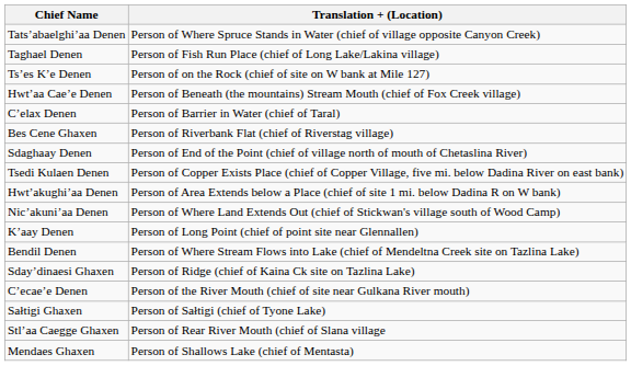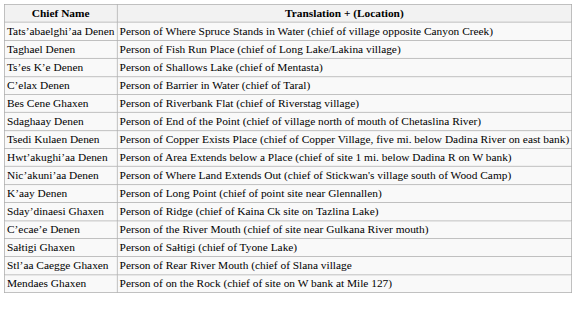Ts’es K’e Denen | Translation + (Location): Person of on the Rock (chief of site on W bank at Mile 127) -> Person of Shallows Lake (chief of Mentasta)
- row: Hwt’aa Cae’e Denen | Person of Beneath (the mountains) Stream Mouth (chief of Fox Creek village)
- row: Bendil Denen | Person of Where Stream Flows into Lake (chief of Mendeltna Creek site on Tazlina Lake)
Mendaes Ghaxen | Translation + (Location): Person of Shallows Lake (chief of Mentasta) -> Person of on the Rock (chief of site on W bank at Mile 127)
